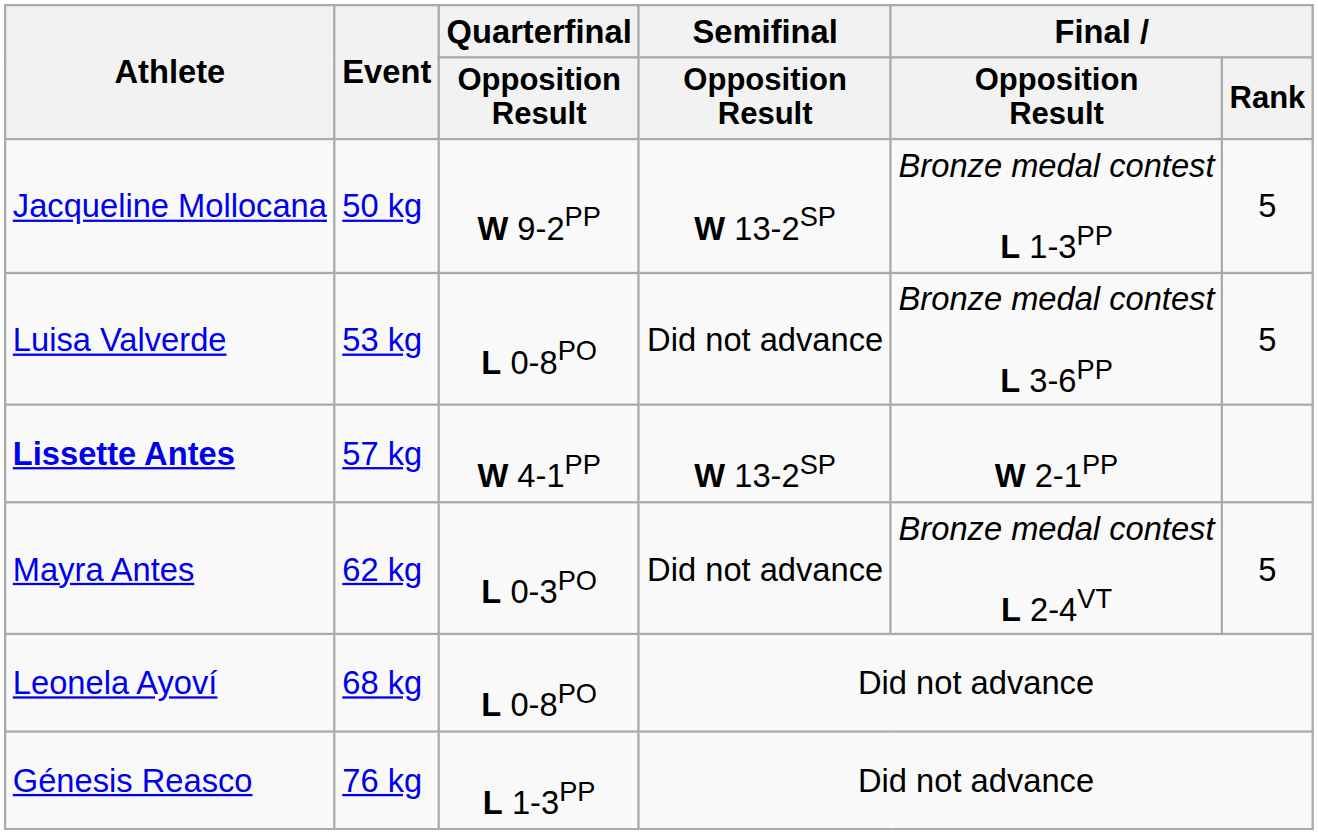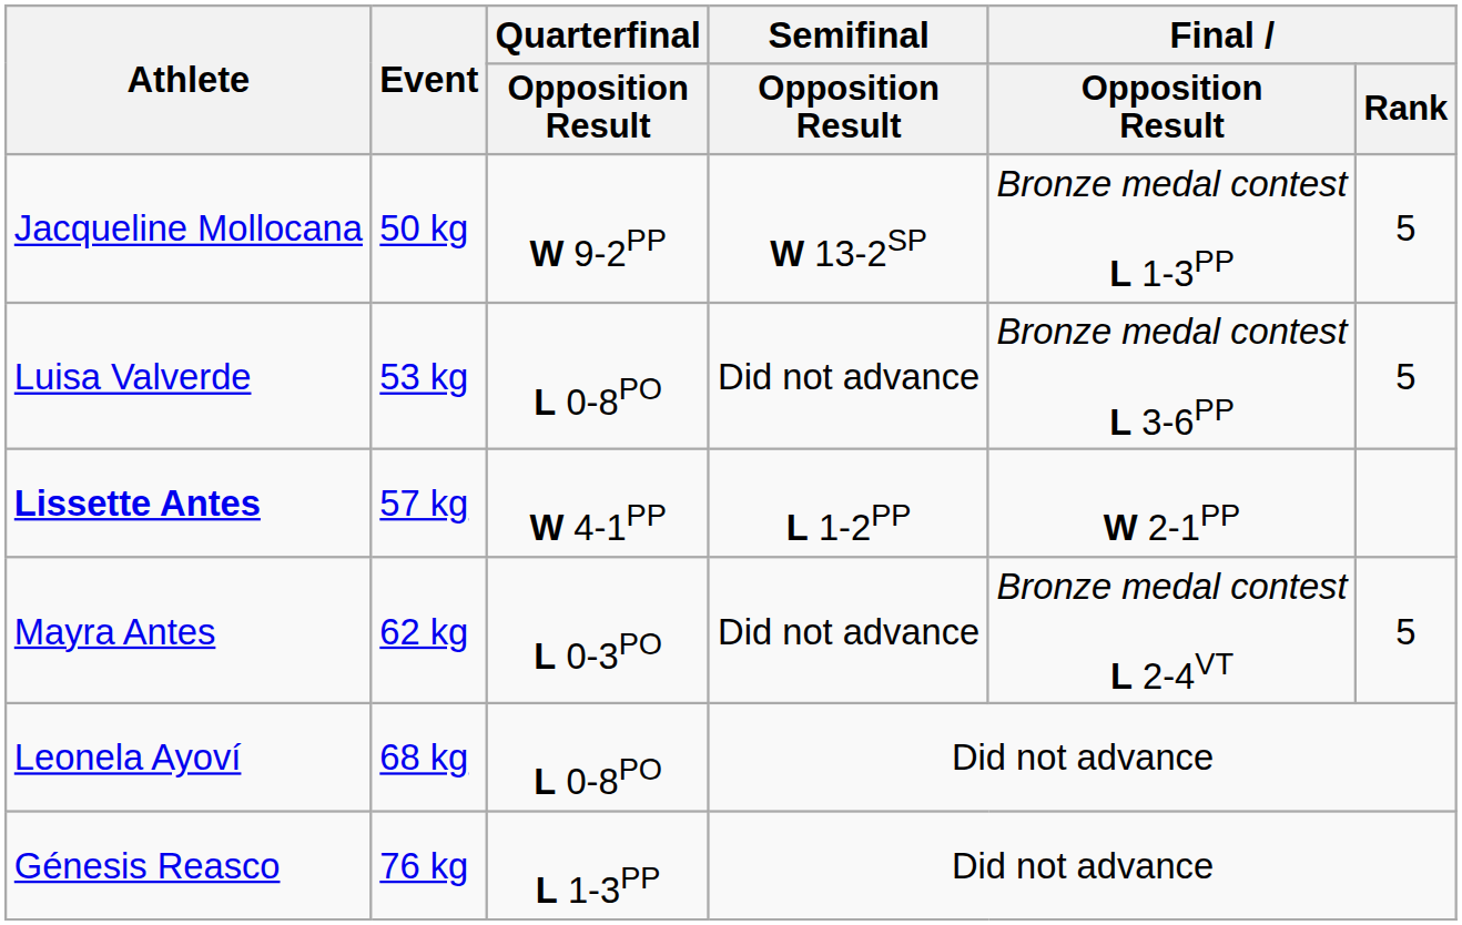Lissette Antes | Semifinal / Opposition Result: W 13-2SP -> L 1-2PP
